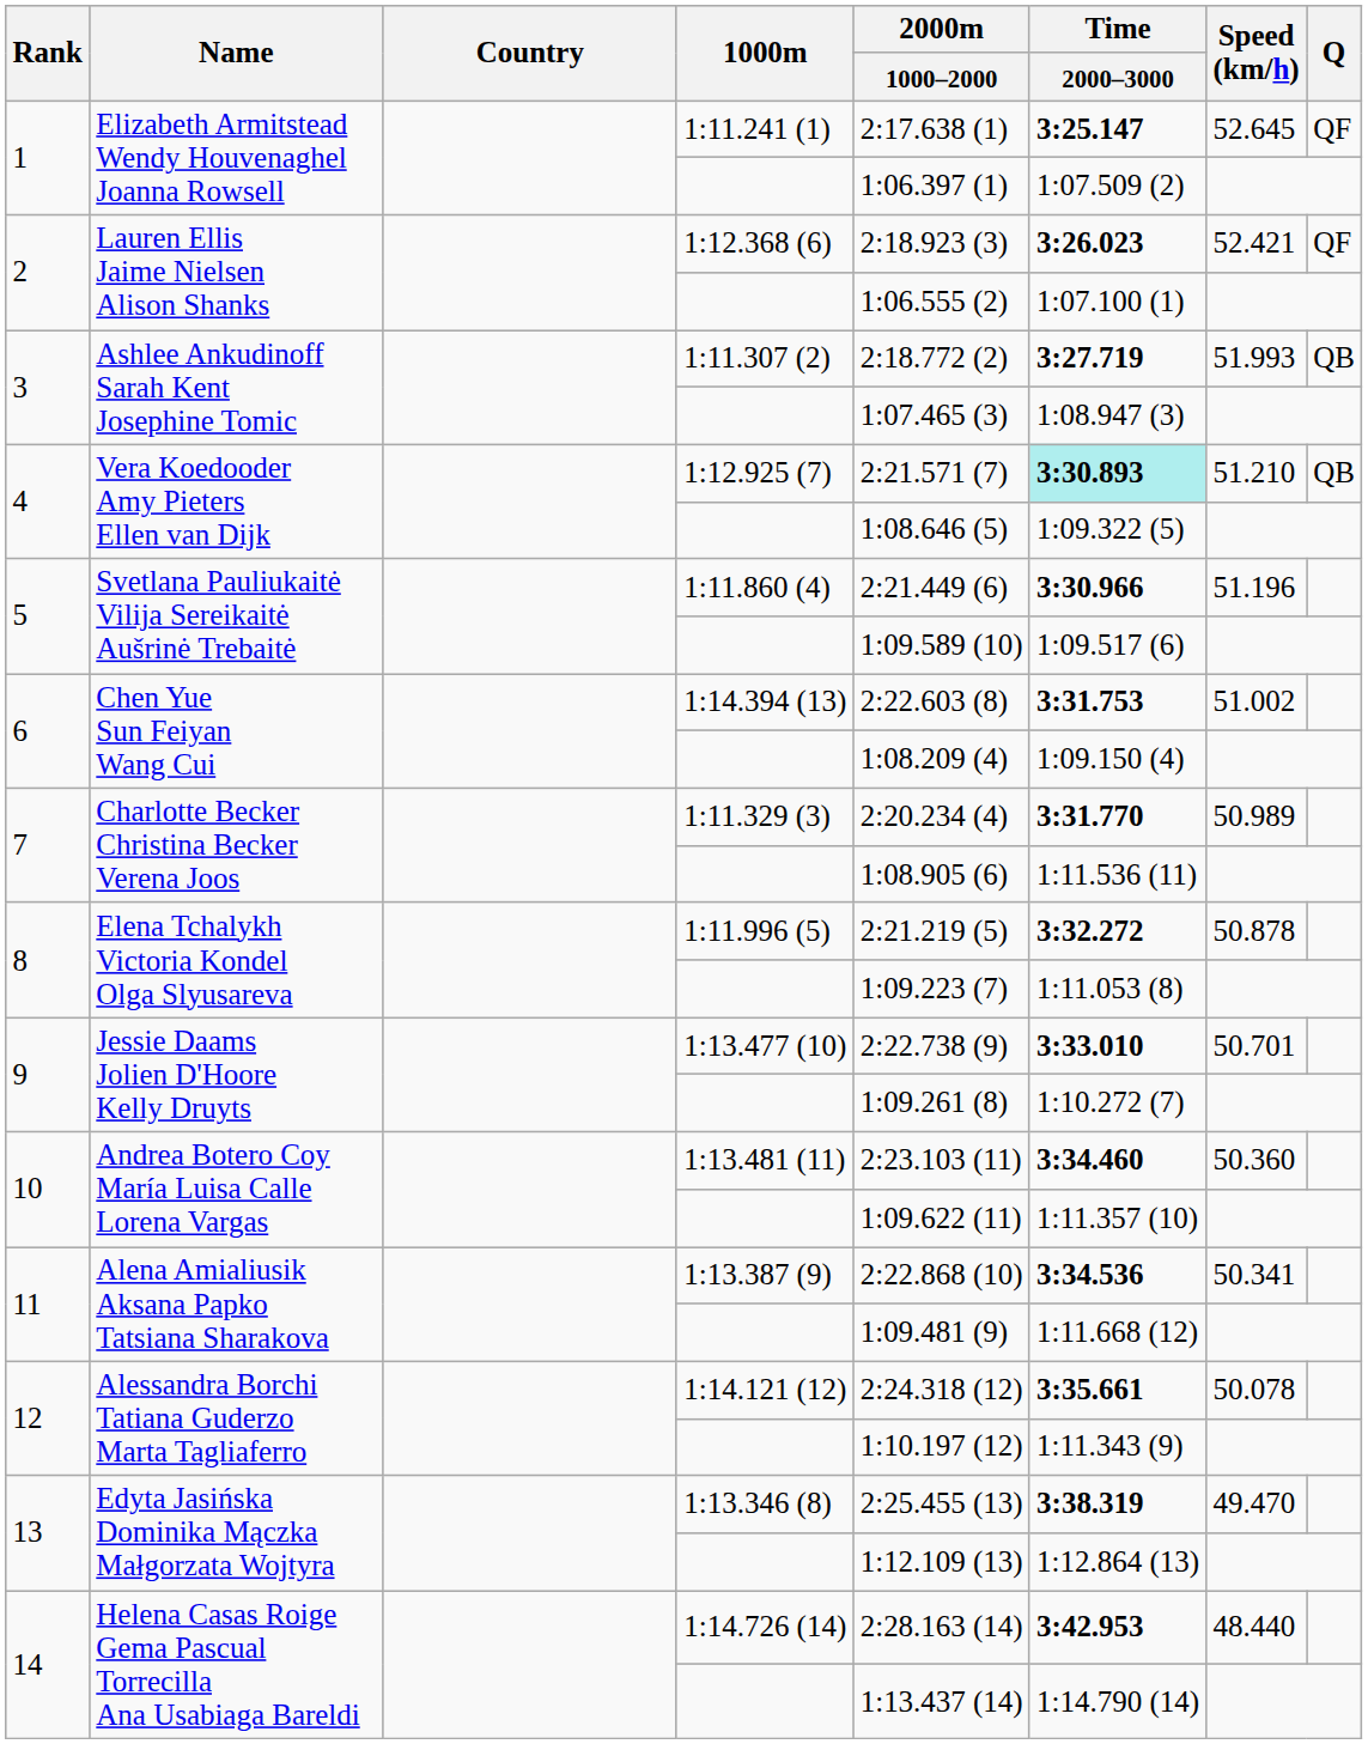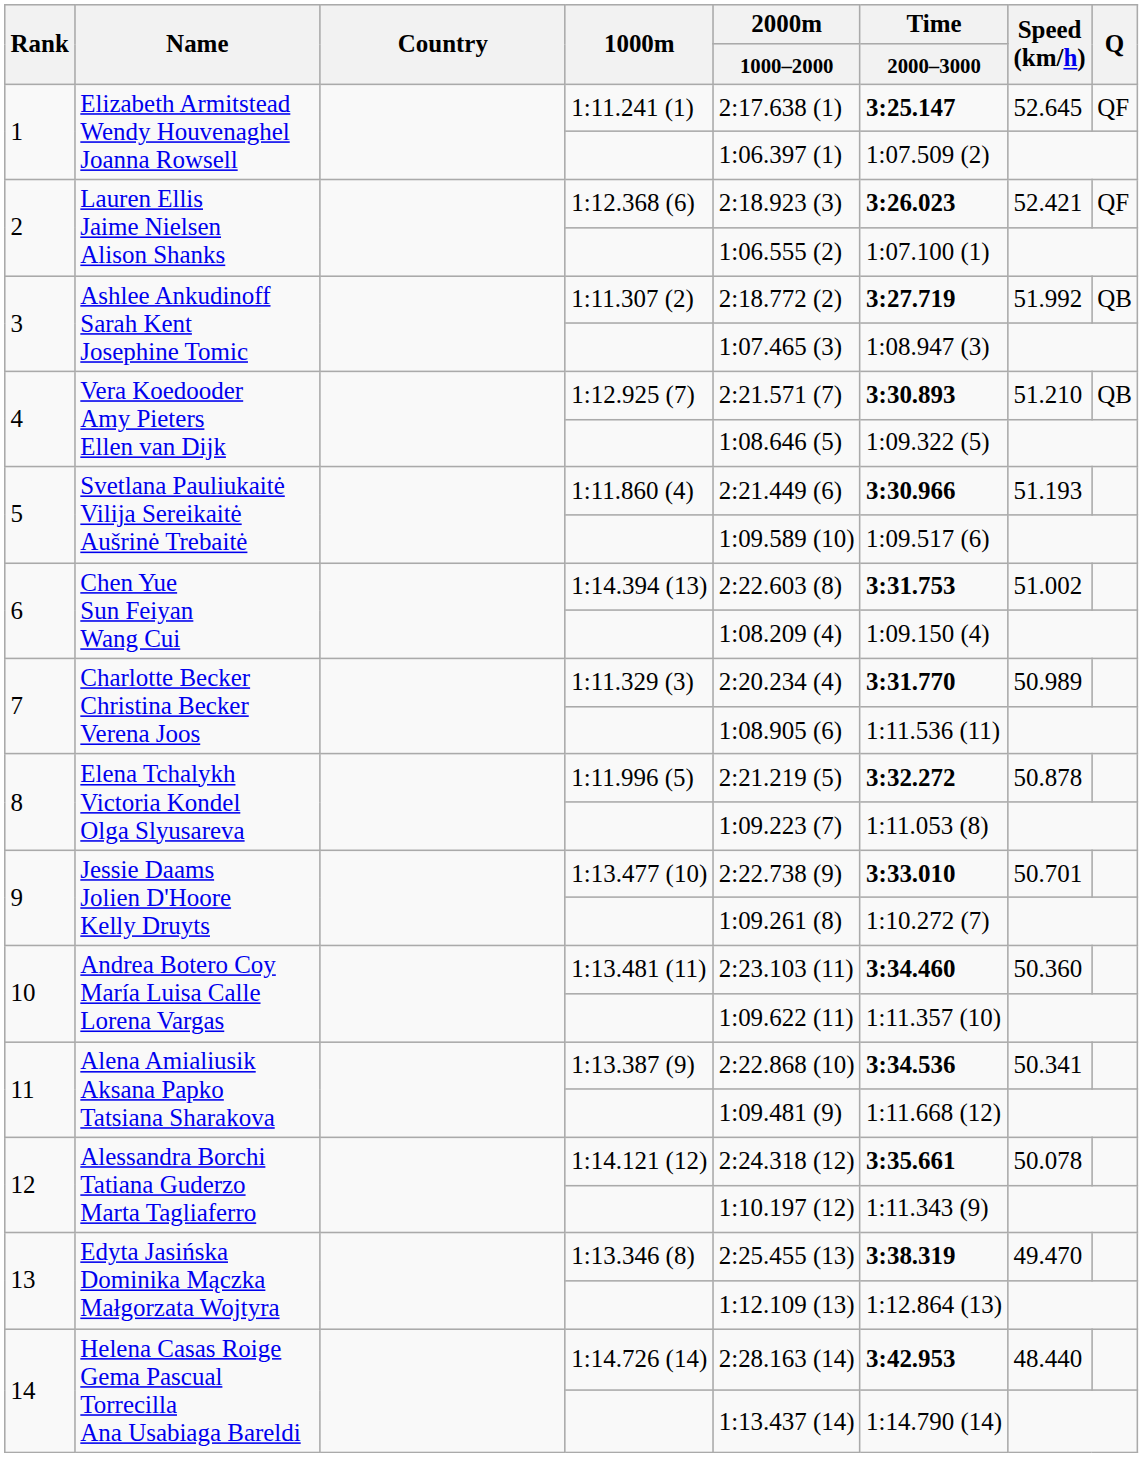1:11.307 (2) | Speed (km/h): 51.993 -> 51.992
1:12.925 (7) | Time / 2000–3000: paleturquoise background -> no background
1:11.860 (4) | Speed (km/h): 51.196 -> 51.193
